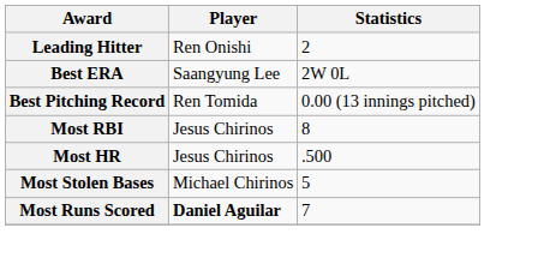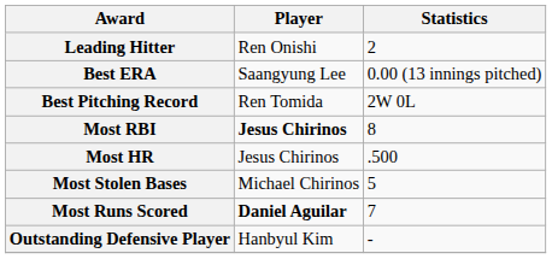Best ERA | Statistics: 2W 0L -> 0.00 (13 innings pitched)
Best Pitching Record | Statistics: 0.00 (13 innings pitched) -> 2W 0L
Most RBI | Player: normal -> bold
+ row: Outstanding Defensive Player | Hanbyul Kim | -
